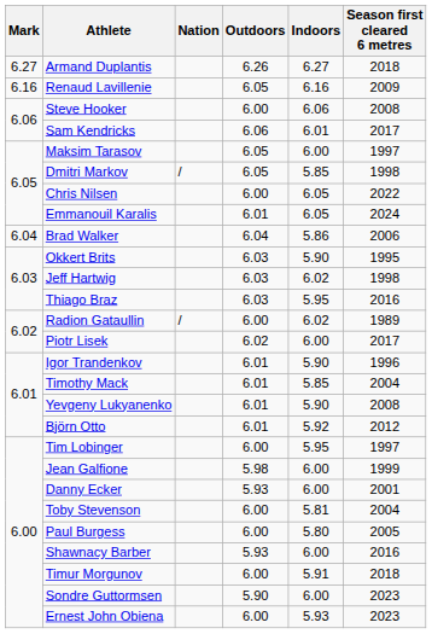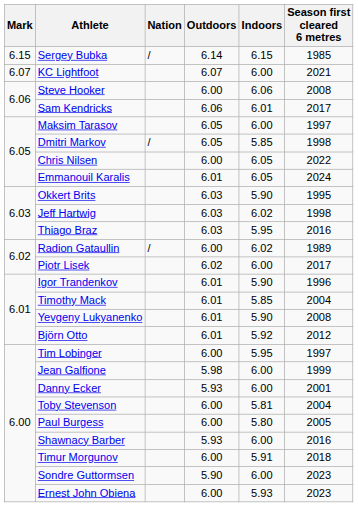- row: 6.27 | Armand Duplantis | 6.26 | 6.27 | 2018
- row: 6.16 | Renaud Lavillenie | 6.05 | 6.16 | 2009
+ row: 6.15 | Sergey Bubka | / | 6.14 | 6.15 | 1985
+ row: 6.07 | KC Lightfoot | 6.07 | 6.00 | 2021
- row: 6.04 | Brad Walker | 6.04 | 5.86 | 2006
